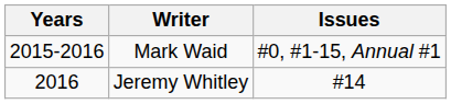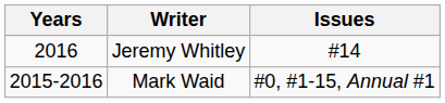rows swapped: Mark Waid <-> Jeremy Whitley
